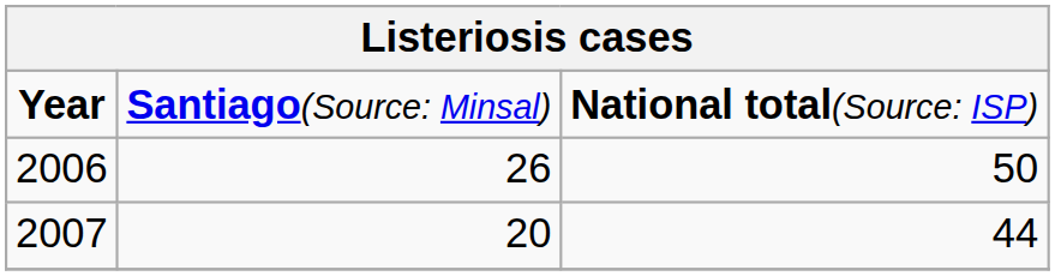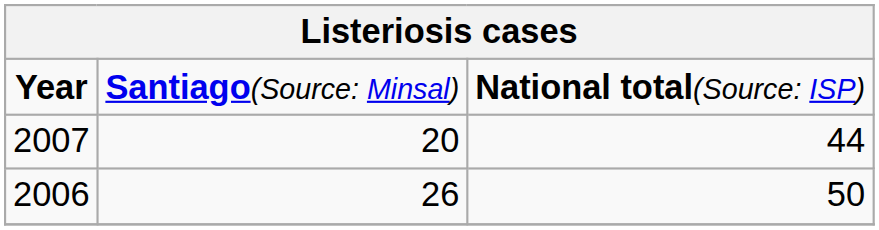rows swapped: 2006 <-> 2007
